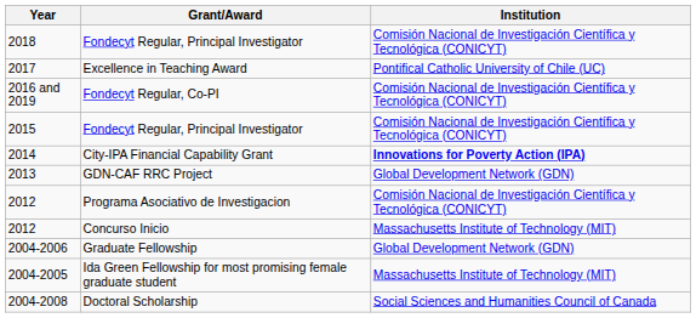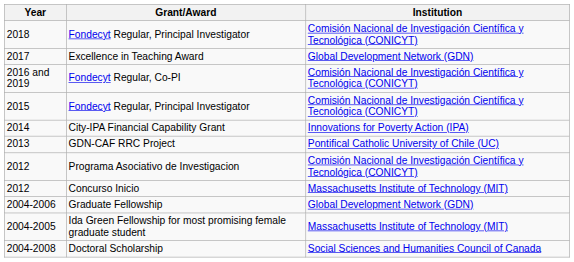Excellence in Teaching Award | Institution: Pontifical Catholic University of Chile (UC) -> Global Development Network (GDN)
City-IPA Financial Capability Grant | Institution: bold -> normal
GDN-CAF RRC Project | Institution: Global Development Network (GDN) -> Pontifical Catholic University of Chile (UC)
